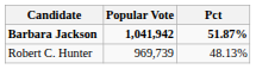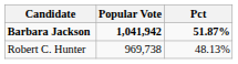Robert C. Hunter | Popular Vote: 969,739 -> 969,738
